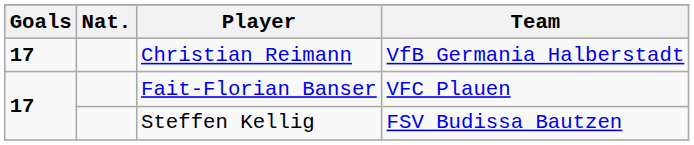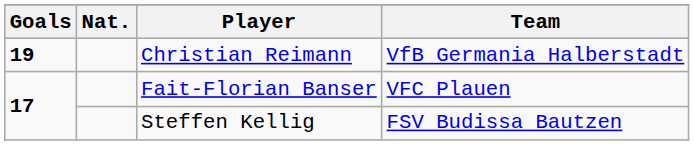Christian Reimann | Goals: 17 -> 19
